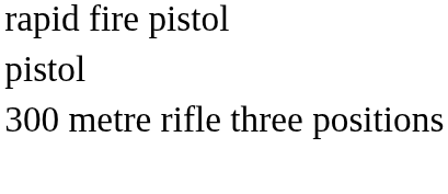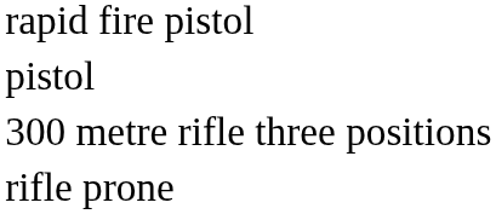+ row: rifle prone
